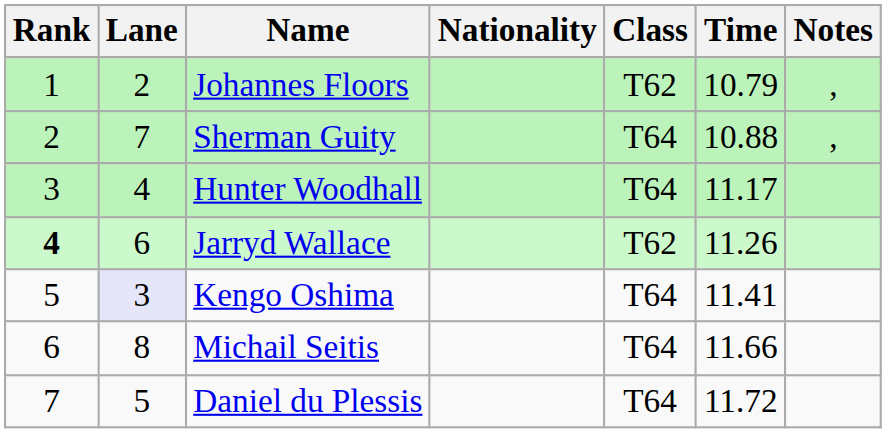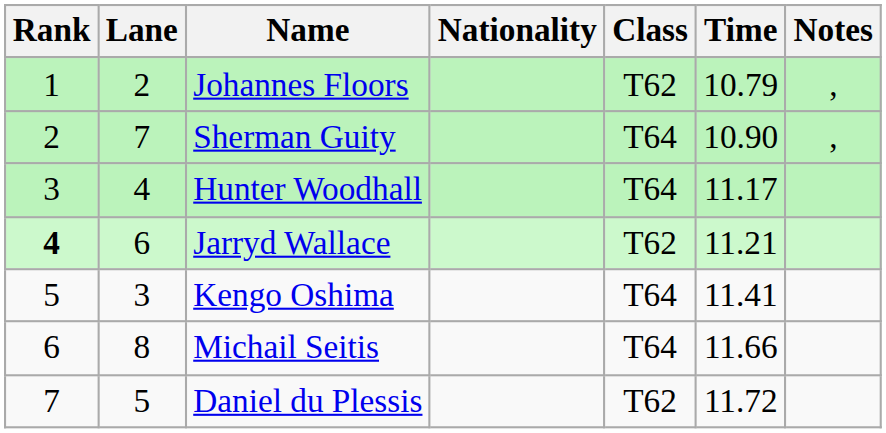Sherman Guity | Time: 10.88 -> 10.90
Jarryd Wallace | Time: 11.26 -> 11.21
Kengo Oshima | Lane: lavender background -> no background
Daniel du Plessis | Class: T64 -> T62
